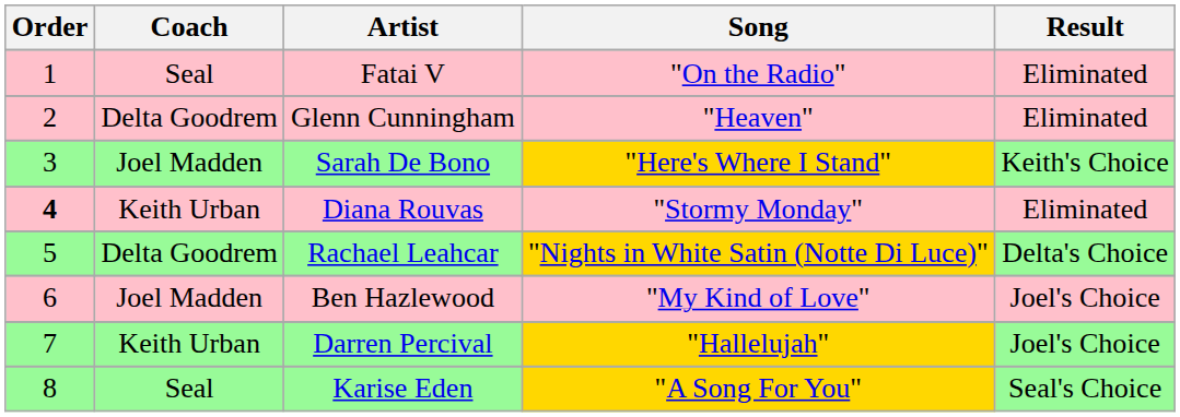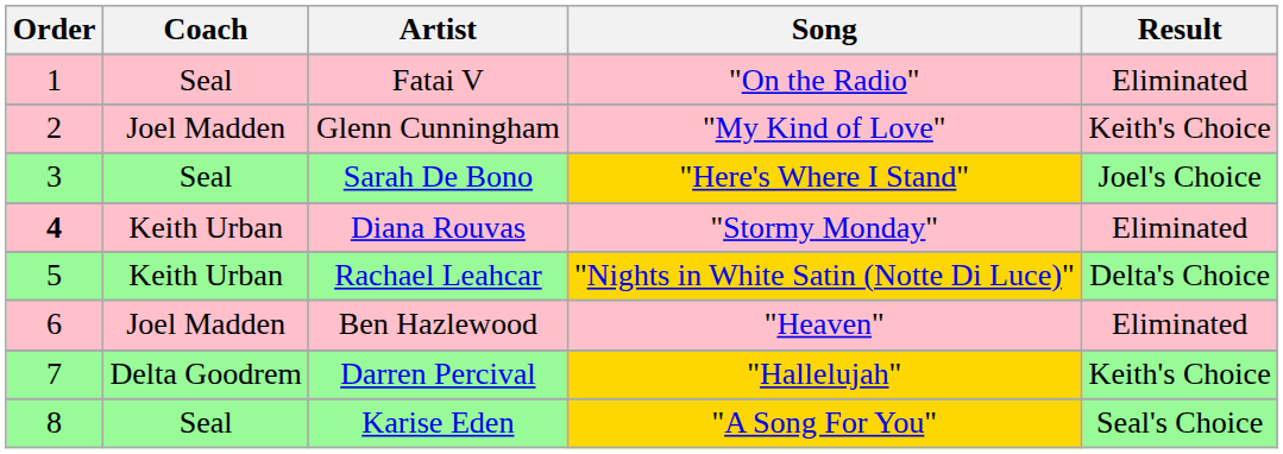Glenn Cunningham | Coach: Delta Goodrem -> Joel Madden
Glenn Cunningham | Song: "Heaven" -> "My Kind of Love"
Glenn Cunningham | Result: Eliminated -> Keith's Choice
Sarah De Bono | Coach: Joel Madden -> Seal
Sarah De Bono | Result: Keith's Choice -> Joel's Choice
Rachael Leahcar | Coach: Delta Goodrem -> Keith Urban
Ben Hazlewood | Song: "My Kind of Love" -> "Heaven"
Ben Hazlewood | Result: Joel's Choice -> Eliminated
Darren Percival | Coach: Keith Urban -> Delta Goodrem
Darren Percival | Result: Joel's Choice -> Keith's Choice
